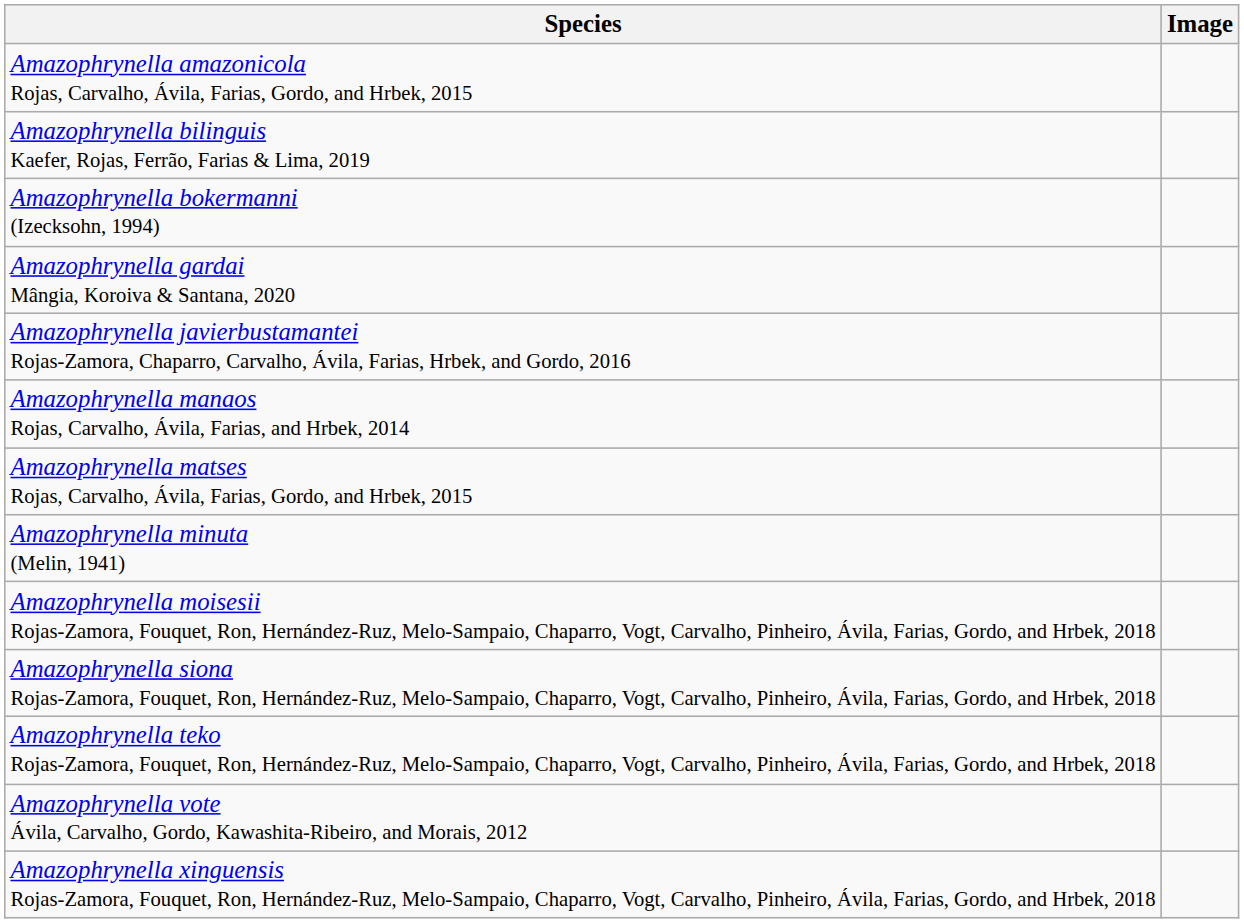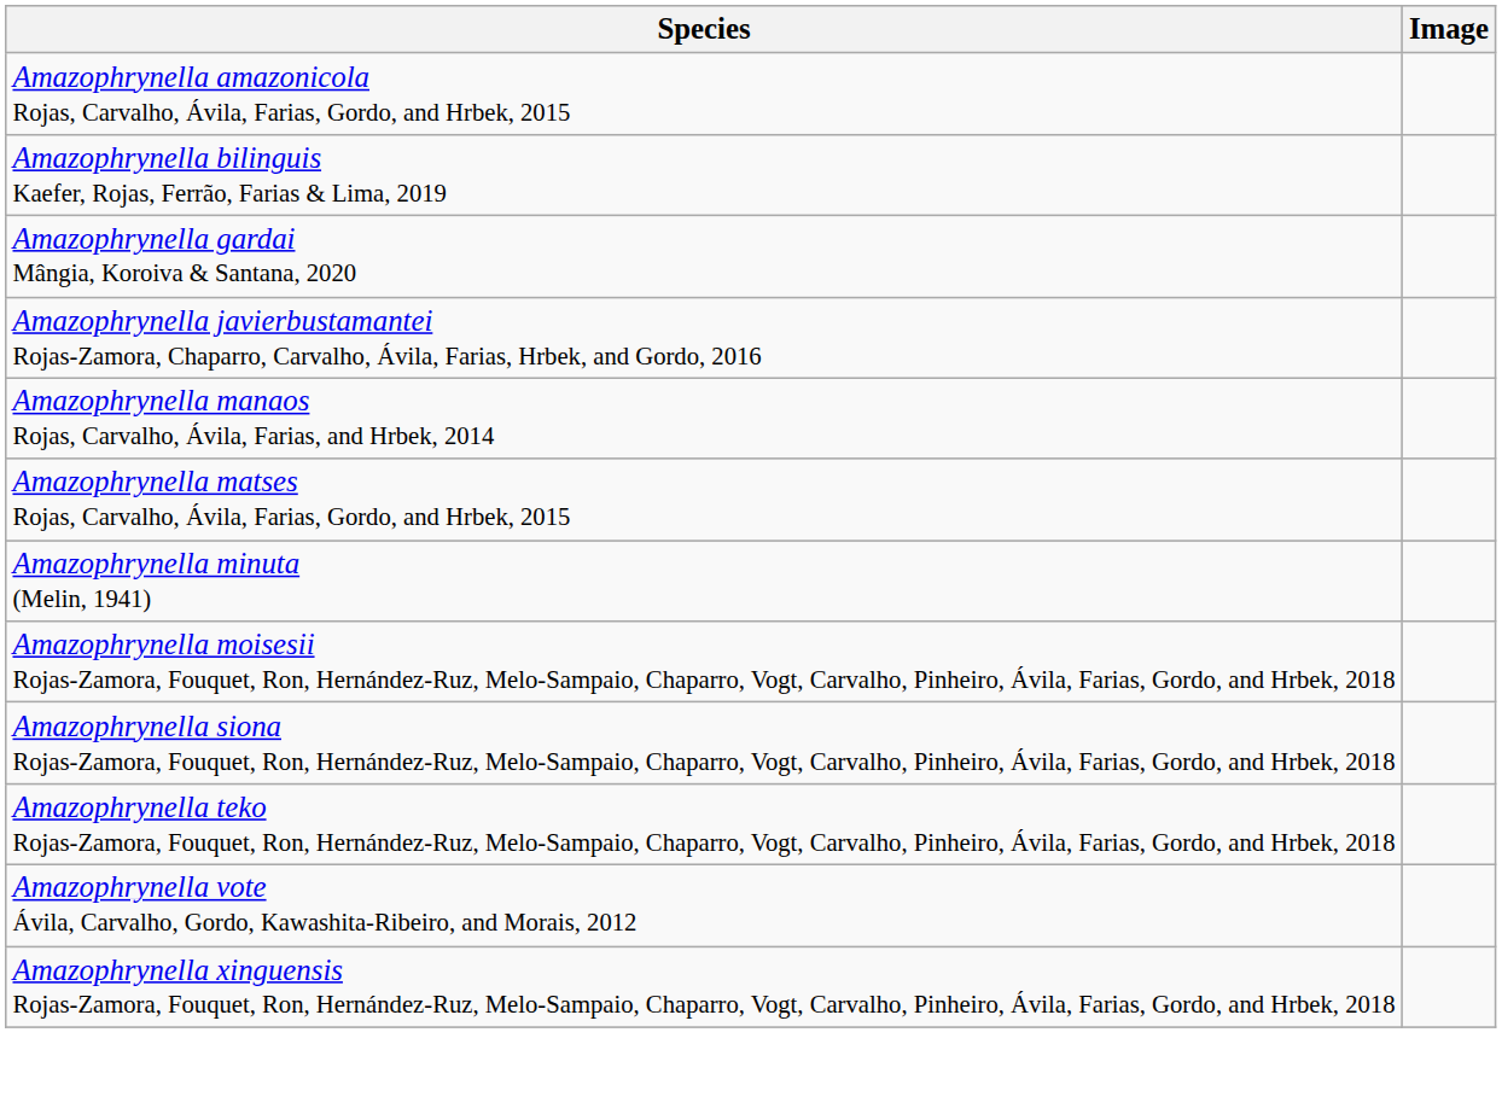- row: Amazophrynella bokermanni (Izecksohn, 1994)
